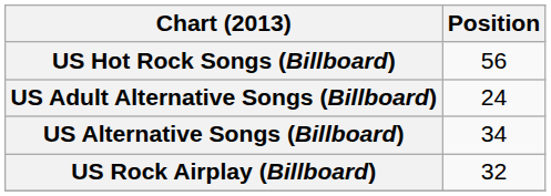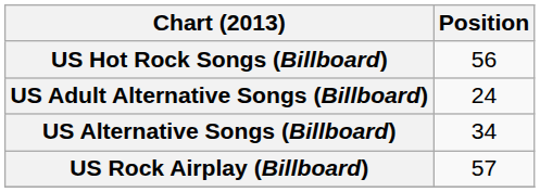US Rock Airplay (Billboard) | Position: 32 -> 57
